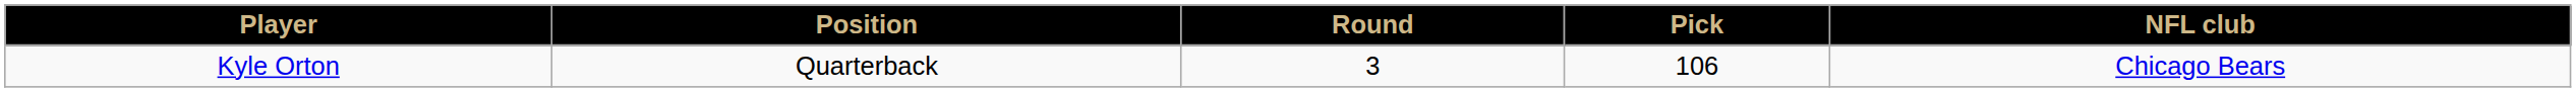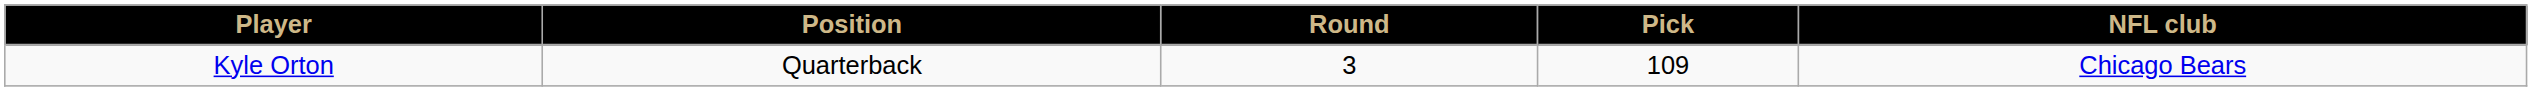Kyle Orton | Pick: 106 -> 109
